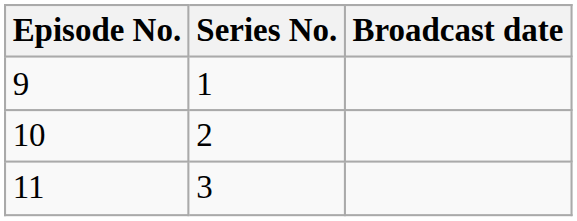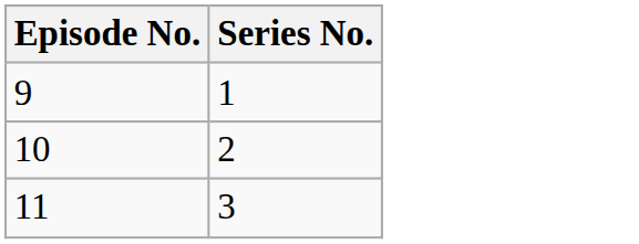- column: Broadcast date
